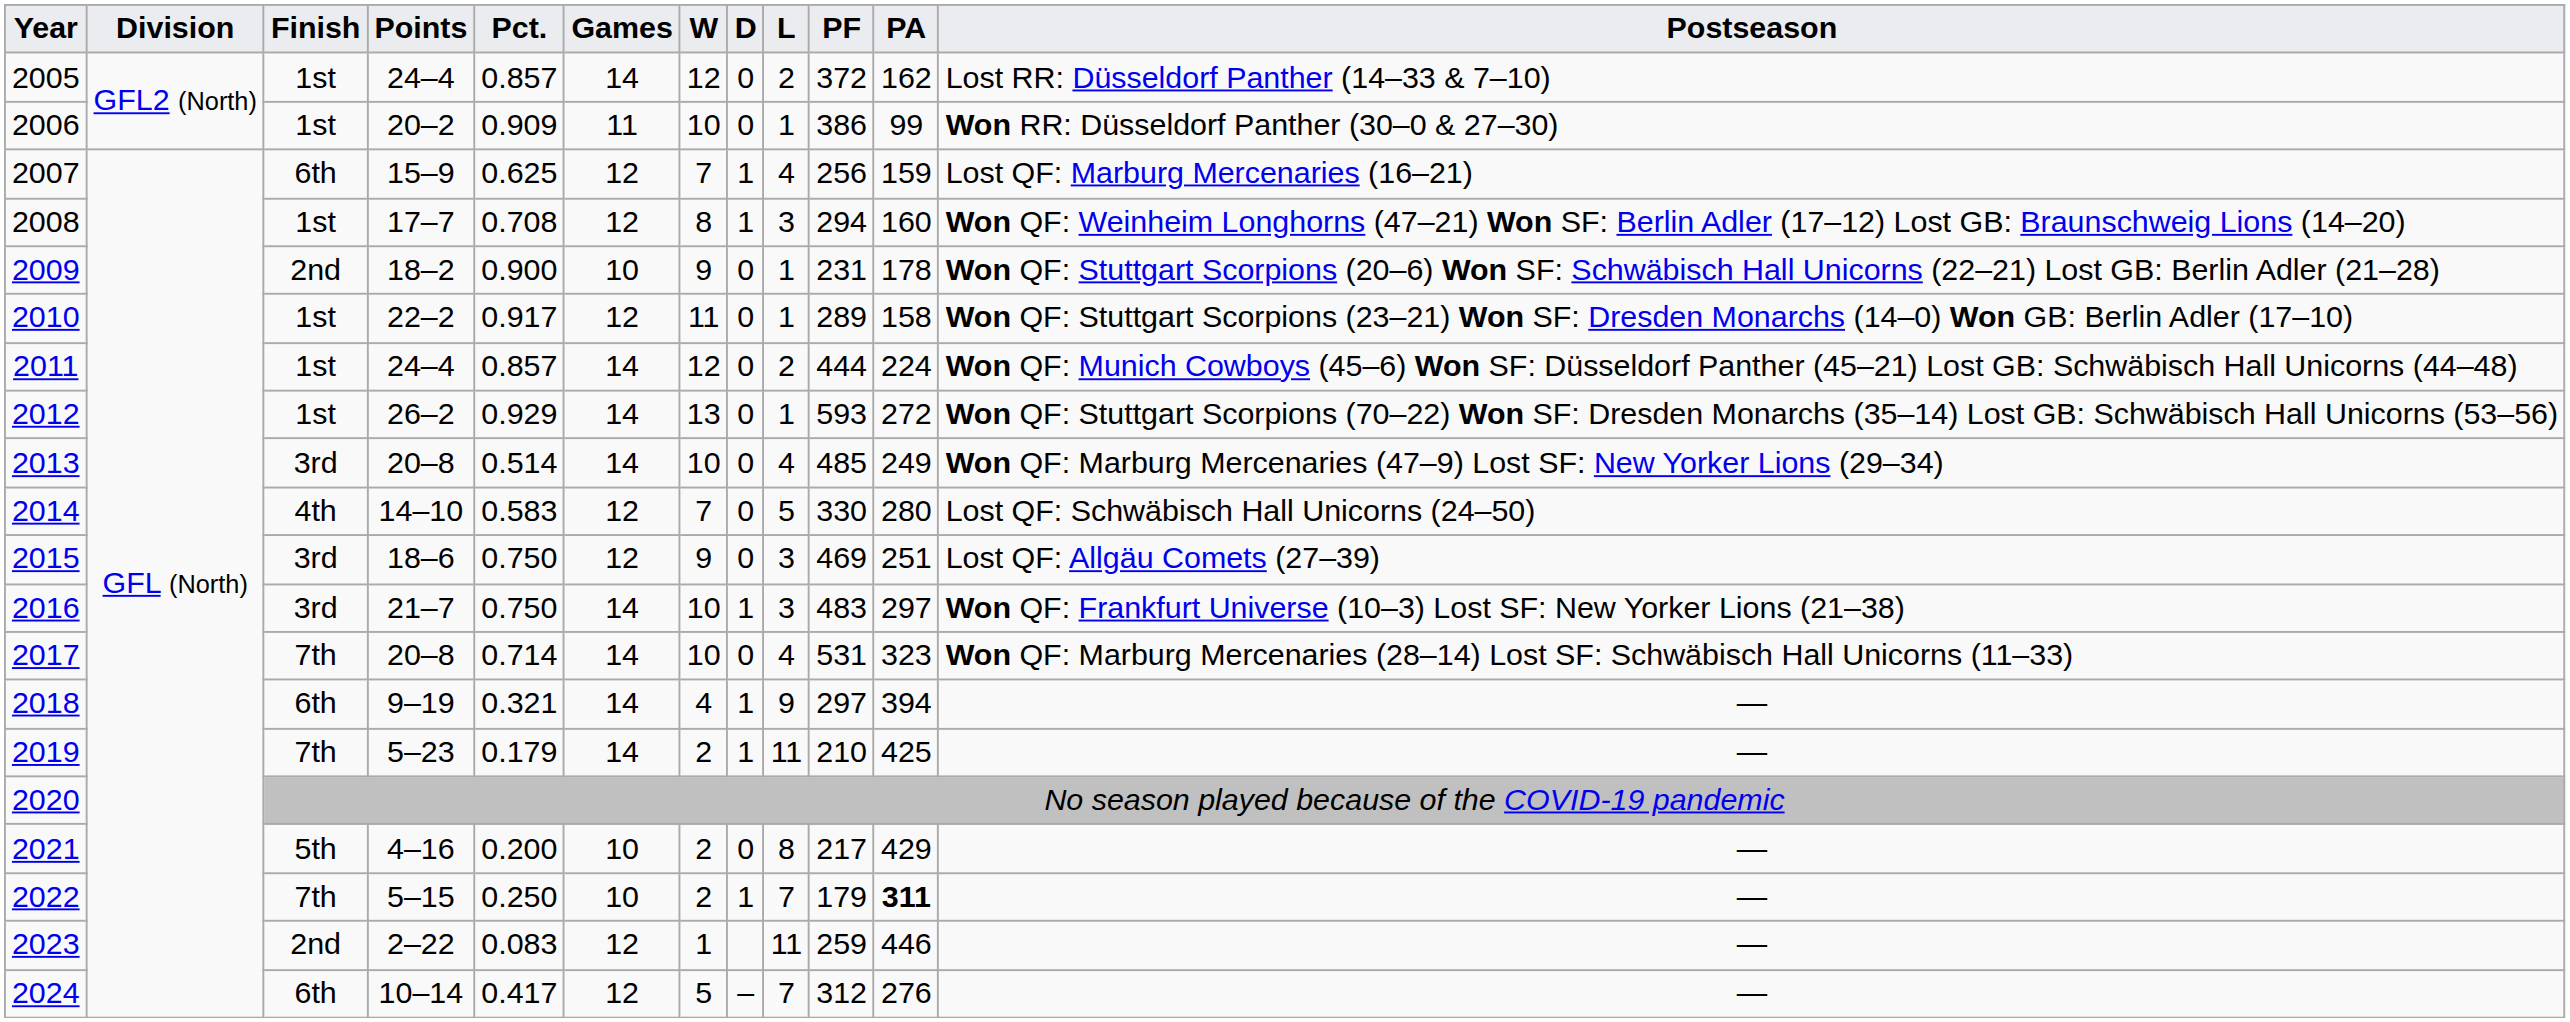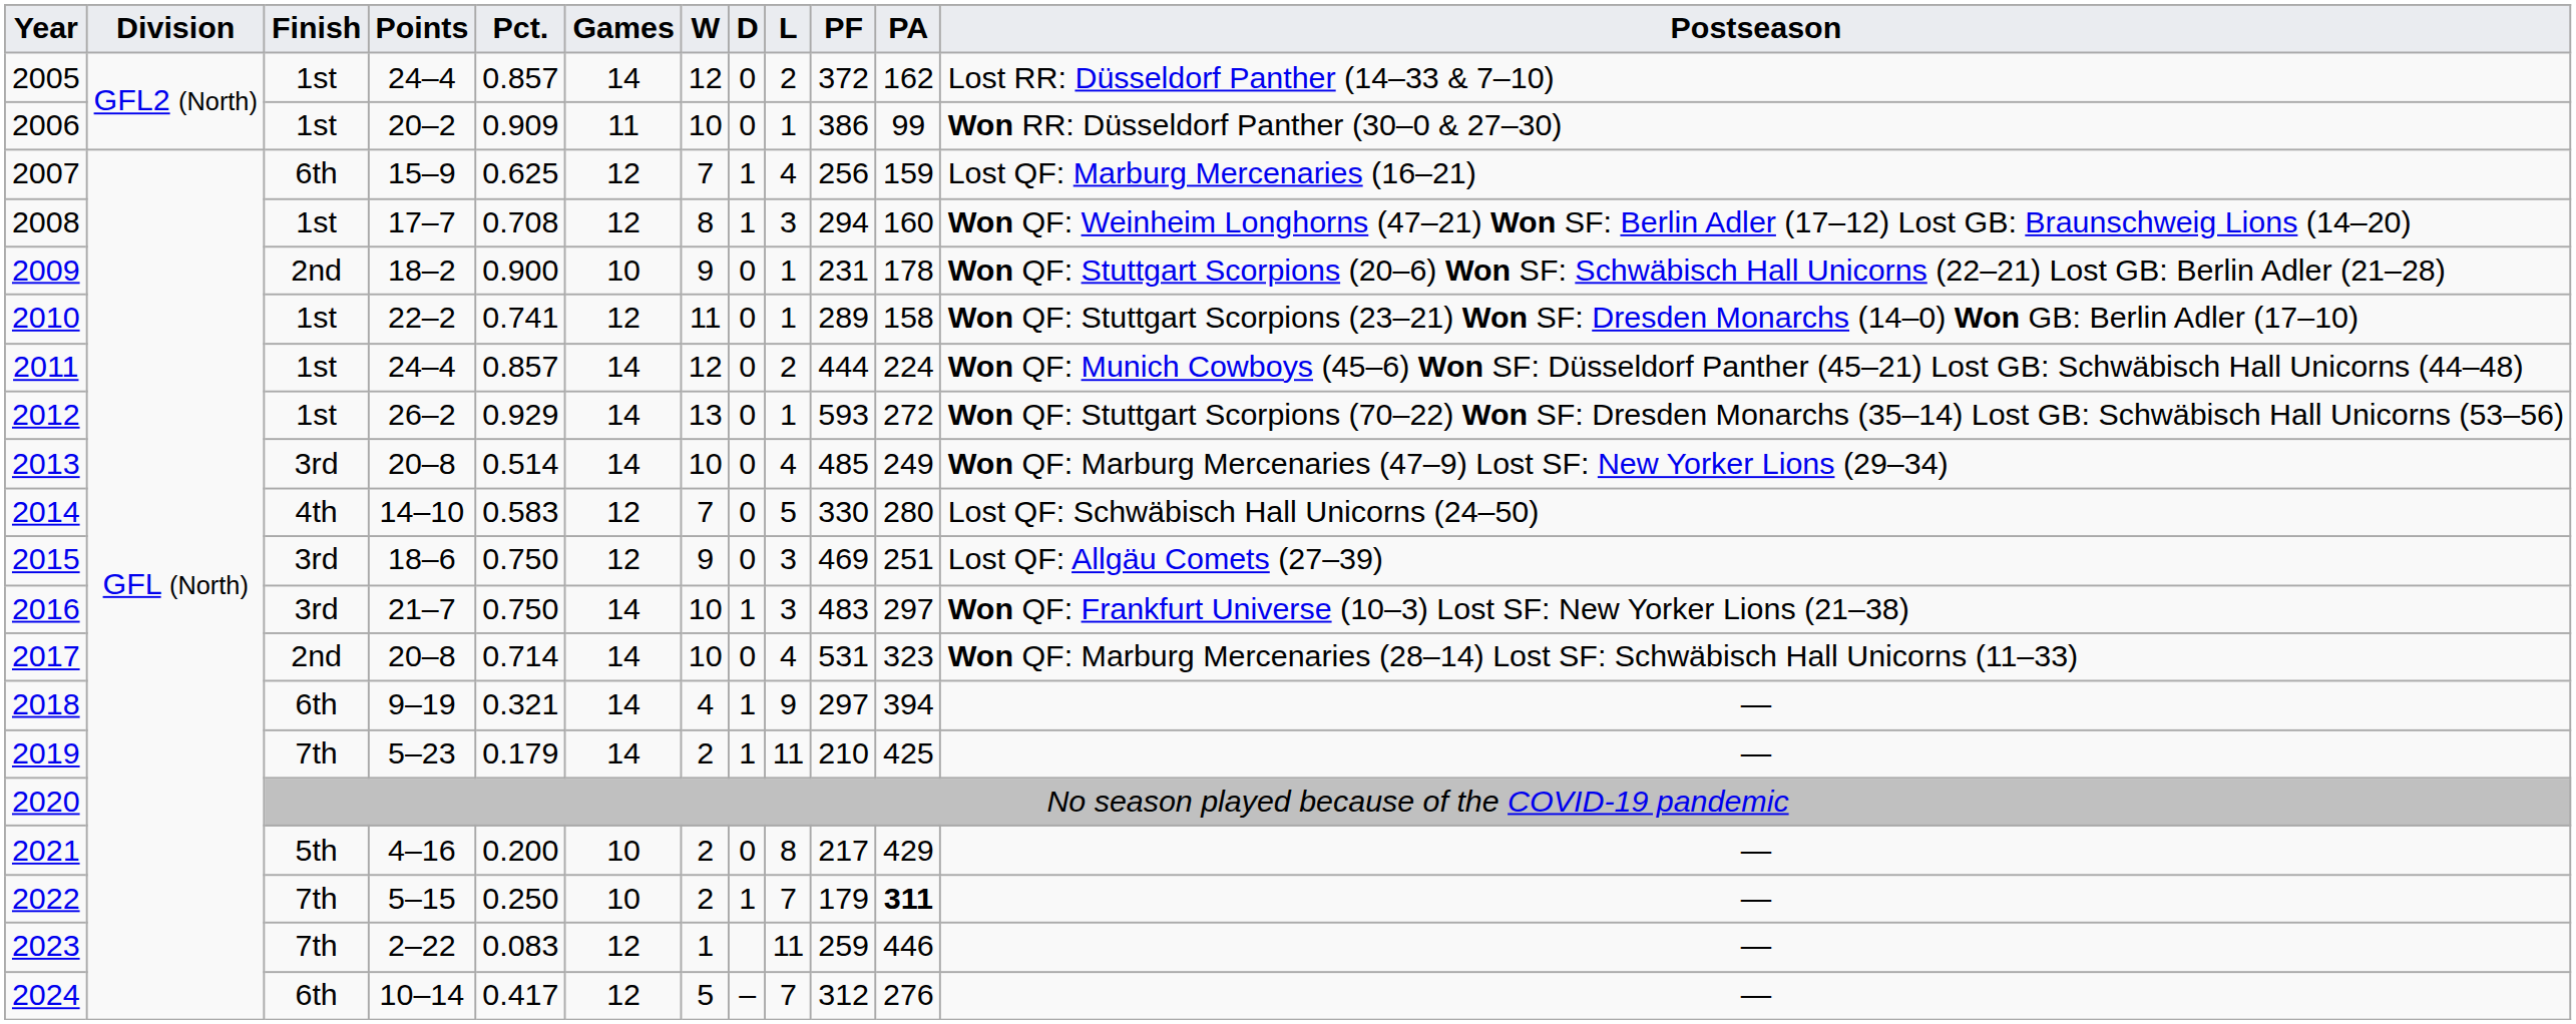2010 | column 5: 0.917 -> 0.741
2017 | column 3: 7th -> 2nd
2023 | column 3: 2nd -> 7th
